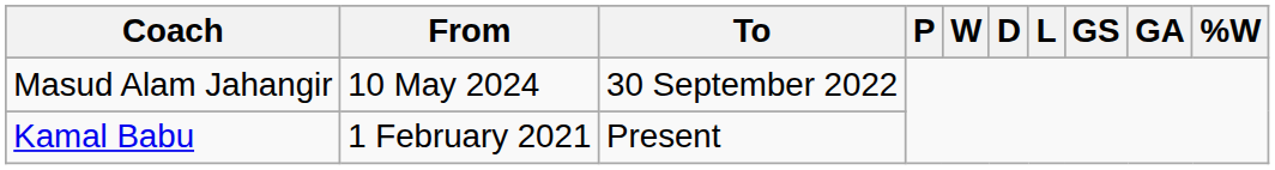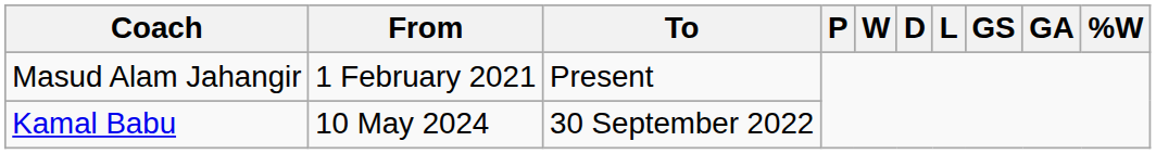Masud Alam Jahangir | From: 10 May 2024 -> 1 February 2021
Masud Alam Jahangir | To: 30 September 2022 -> Present
Kamal Babu | From: 1 February 2021 -> 10 May 2024
Kamal Babu | To: Present -> 30 September 2022
